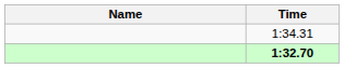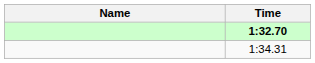rows swapped: 1:32.70 <-> 1:34.31
